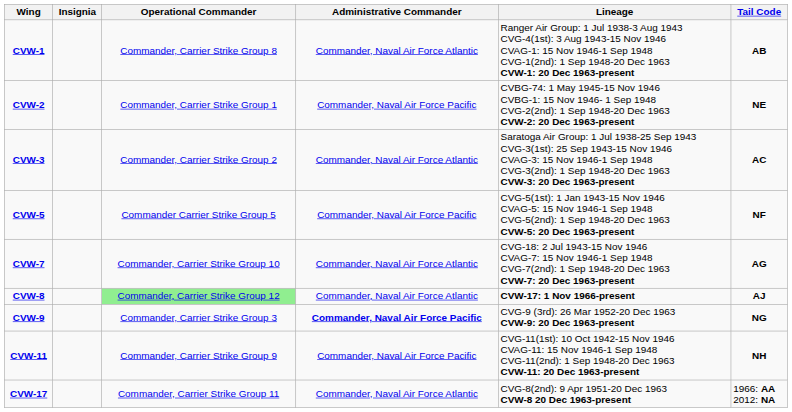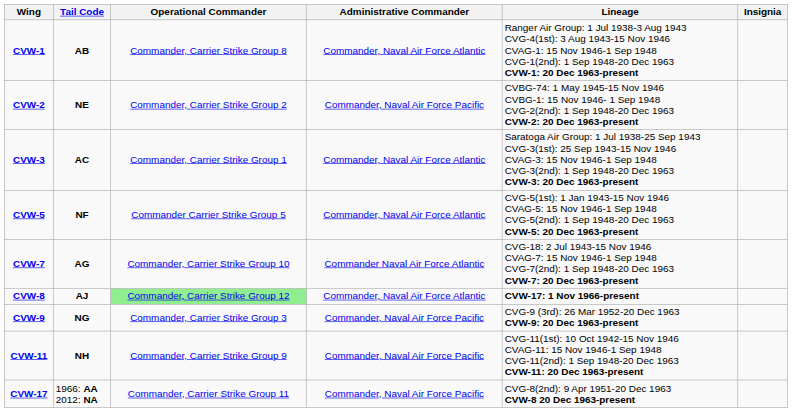columns swapped: Insignia <-> Tail Code
CVW-2 | Operational Commander: Commander, Carrier Strike Group 1 -> Commander, Carrier Strike Group 2
CVW-3 | Operational Commander: Commander, Carrier Strike Group 2 -> Commander, Carrier Strike Group 1
CVW-5 | Administrative Commander: Commander, Naval Air Force Pacific -> Commander, Naval Air Force Atlantic
CVW-7 | Administrative Commander: Commander, Naval Air Force Atlantic -> Commander Naval Air Force Atlantic
CVW-9 | Administrative Commander: bold -> normal
CVW-17 | Administrative Commander: Commander, Naval Air Force Atlantic -> Commander, Naval Air Force Pacific
